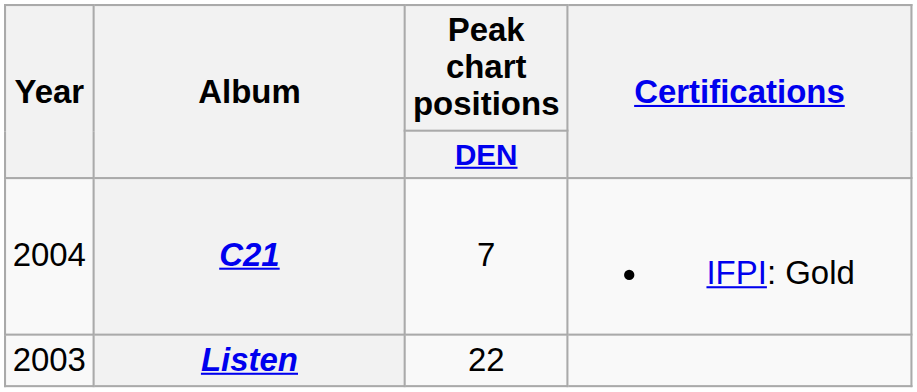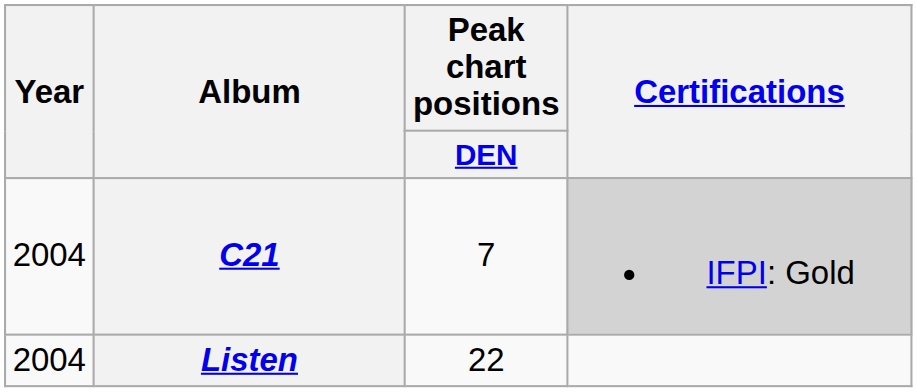C21 | Certifications: no background -> lightgrey background
Listen | Year: 2003 -> 2004
